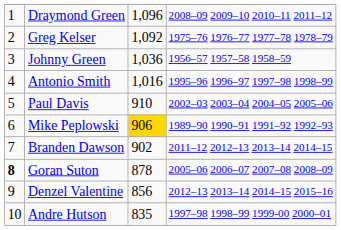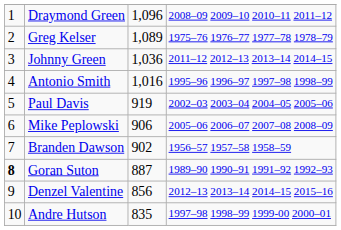Greg Kelser | column 3: 1,092 -> 1,089
Johnny Green | column 4: 1956–57 1957–58 1958–59 -> 2011–12 2012–13 2013–14 2014–15
Paul Davis | column 3: 910 -> 919
Mike Peplowski | column 3: gold background -> no background
Mike Peplowski | column 4: 1989–90 1990–91 1991–92 1992–93 -> 2005–06 2006–07 2007–08 2008–09
Branden Dawson | column 4: 2011–12 2012–13 2013–14 2014–15 -> 1956–57 1957–58 1958–59
Goran Suton | column 3: 878 -> 887
Goran Suton | column 4: 2005–06 2006–07 2007–08 2008–09 -> 1989–90 1990–91 1991–92 1992–93
